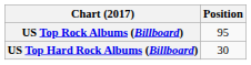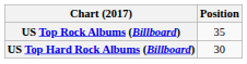US Top Rock Albums (Billboard) | Position: 95 -> 35
